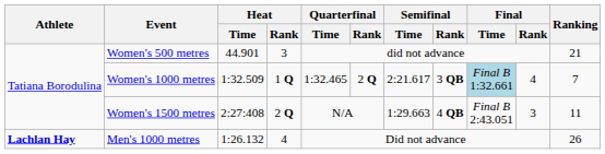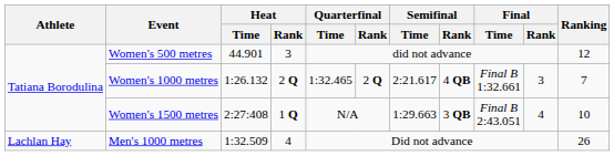Women's 500 metres | Ranking: 21 -> 12
Women's 1000 metres | Heat / Time: 1:32.509 -> 1:26.132
Women's 1000 metres | Heat / Rank: 1 Q -> 2 Q
Women's 1000 metres | Semifinal / Rank: 3 QB -> 4 QB
Women's 1000 metres | Final / Time: lightblue background -> no background
Women's 1000 metres | Final / Rank: 4 -> 3
Women's 1500 metres | Heat / Rank: 2 Q -> 1 Q
Women's 1500 metres | Semifinal / Rank: 4 QB -> 3 QB
Women's 1500 metres | Final / Rank: 3 -> 4
Women's 1500 metres | Ranking: 11 -> 10
Men's 1000 metres | Athlete: bold -> normal
Men's 1000 metres | Heat / Time: 1:26.132 -> 1:32.509
